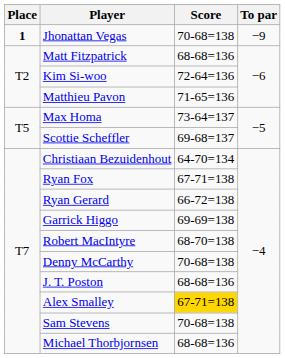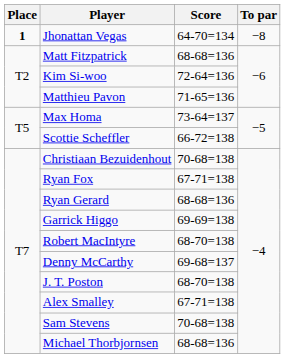Jhonattan Vegas | Score: 70-68=138 -> 64-70=134
Jhonattan Vegas | To par: −9 -> −8
Scottie Scheffler | Score: 69-68=137 -> 66-72=138
Christiaan Bezuidenhout | Score: 64-70=134 -> 70-68=138
Ryan Gerard | Score: 66-72=138 -> 68-68=136
Denny McCarthy | Score: 70-68=138 -> 69-68=137
J. T. Poston | Score: 68-68=136 -> 68-70=138
Alex Smalley | Score: gold background -> no background
